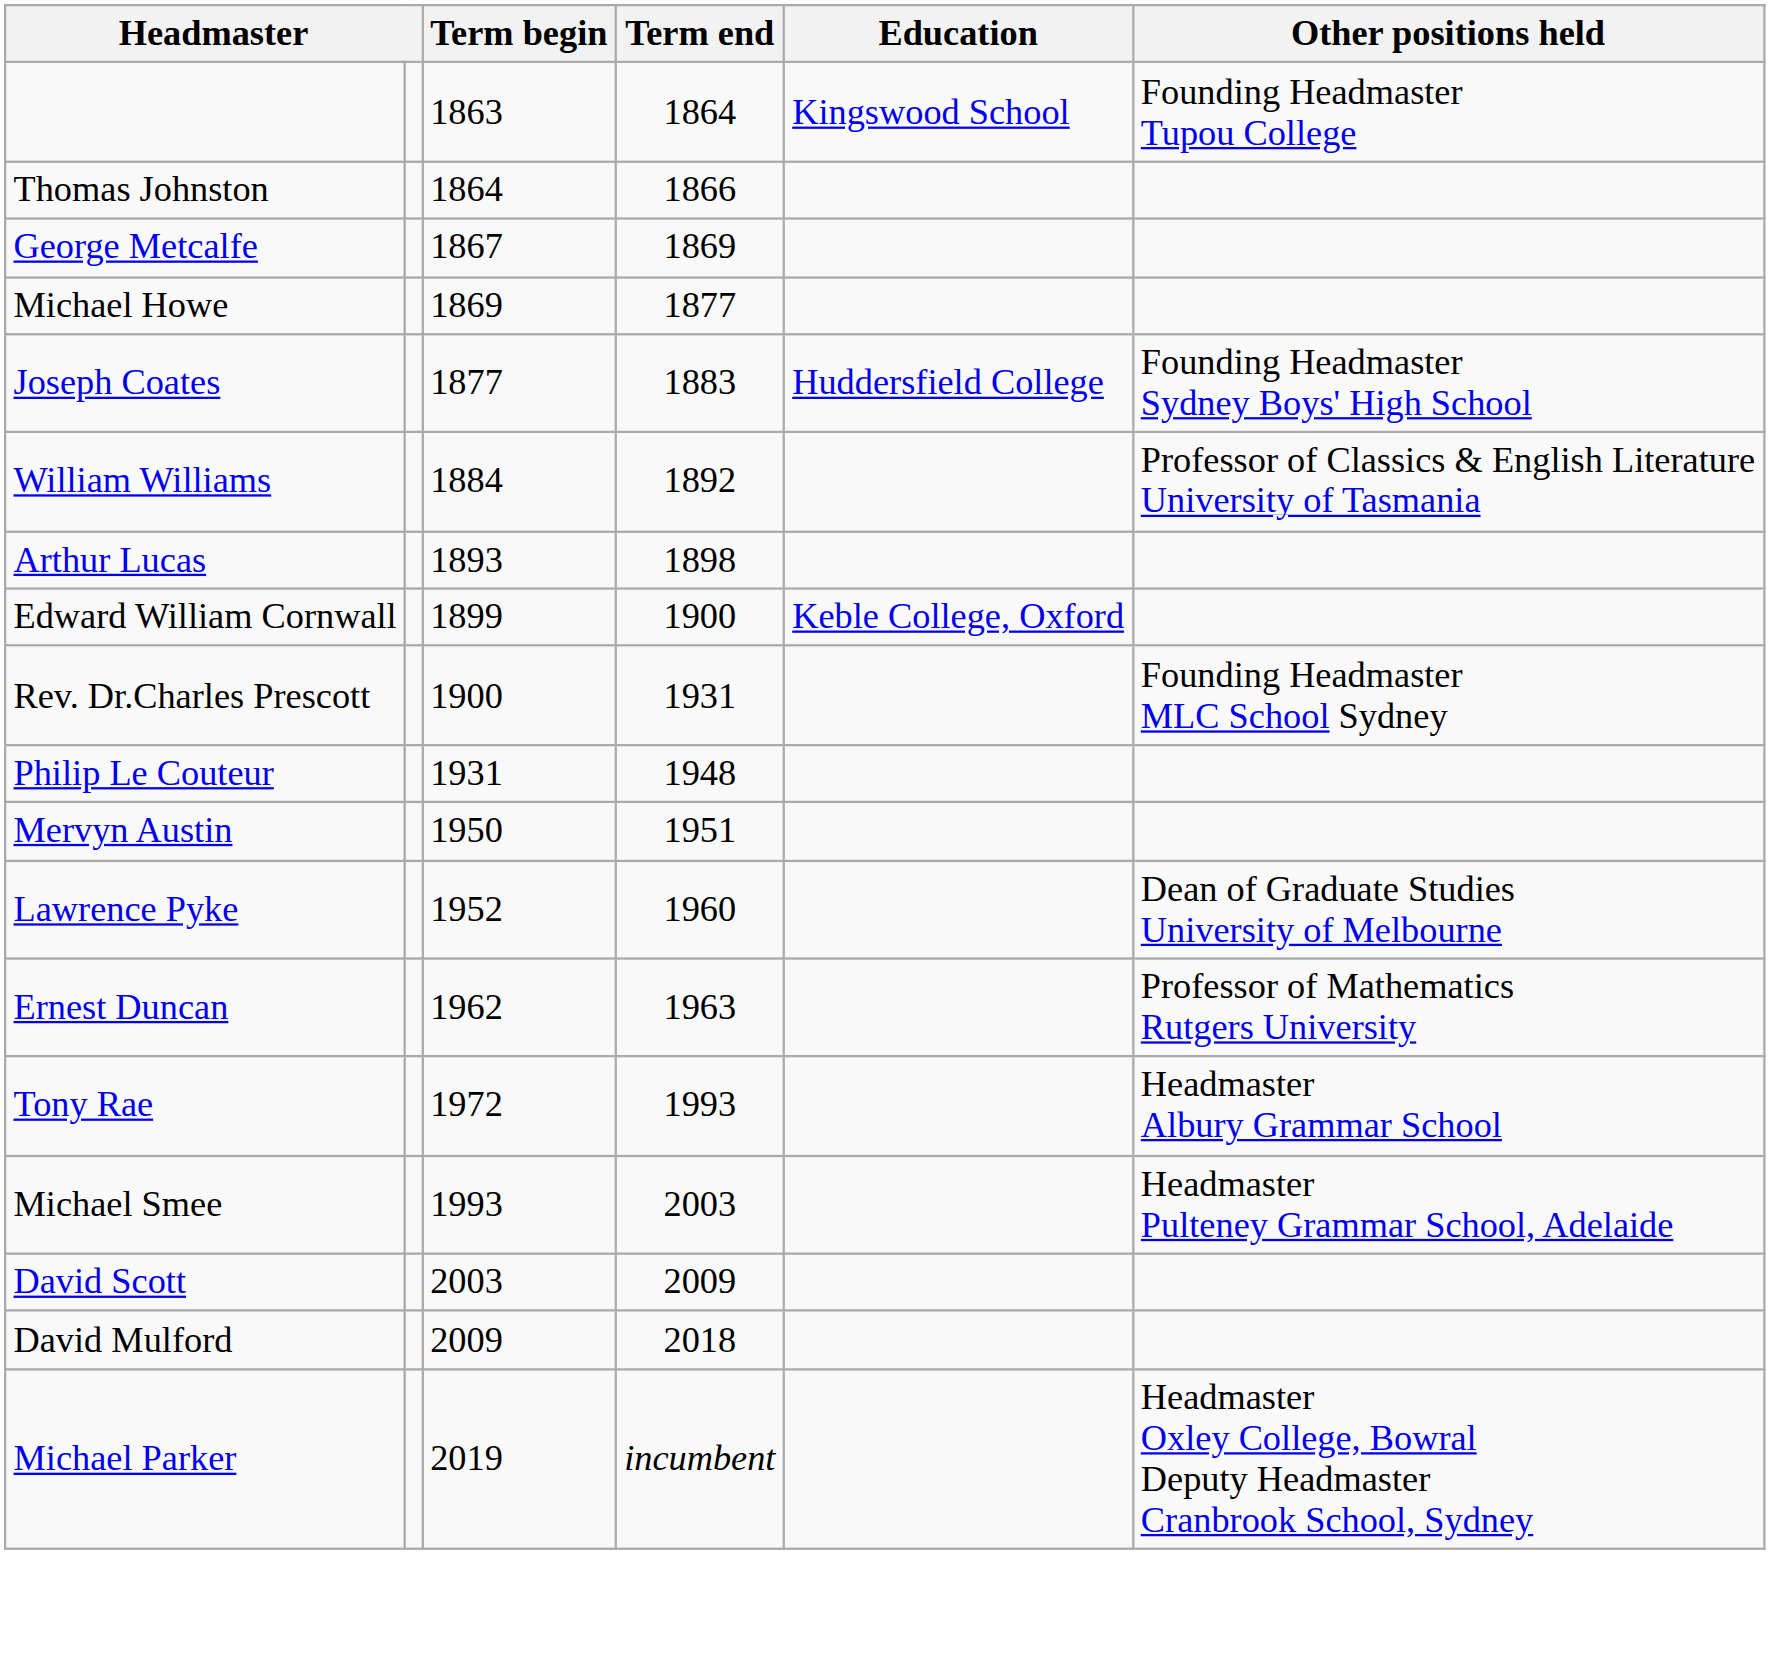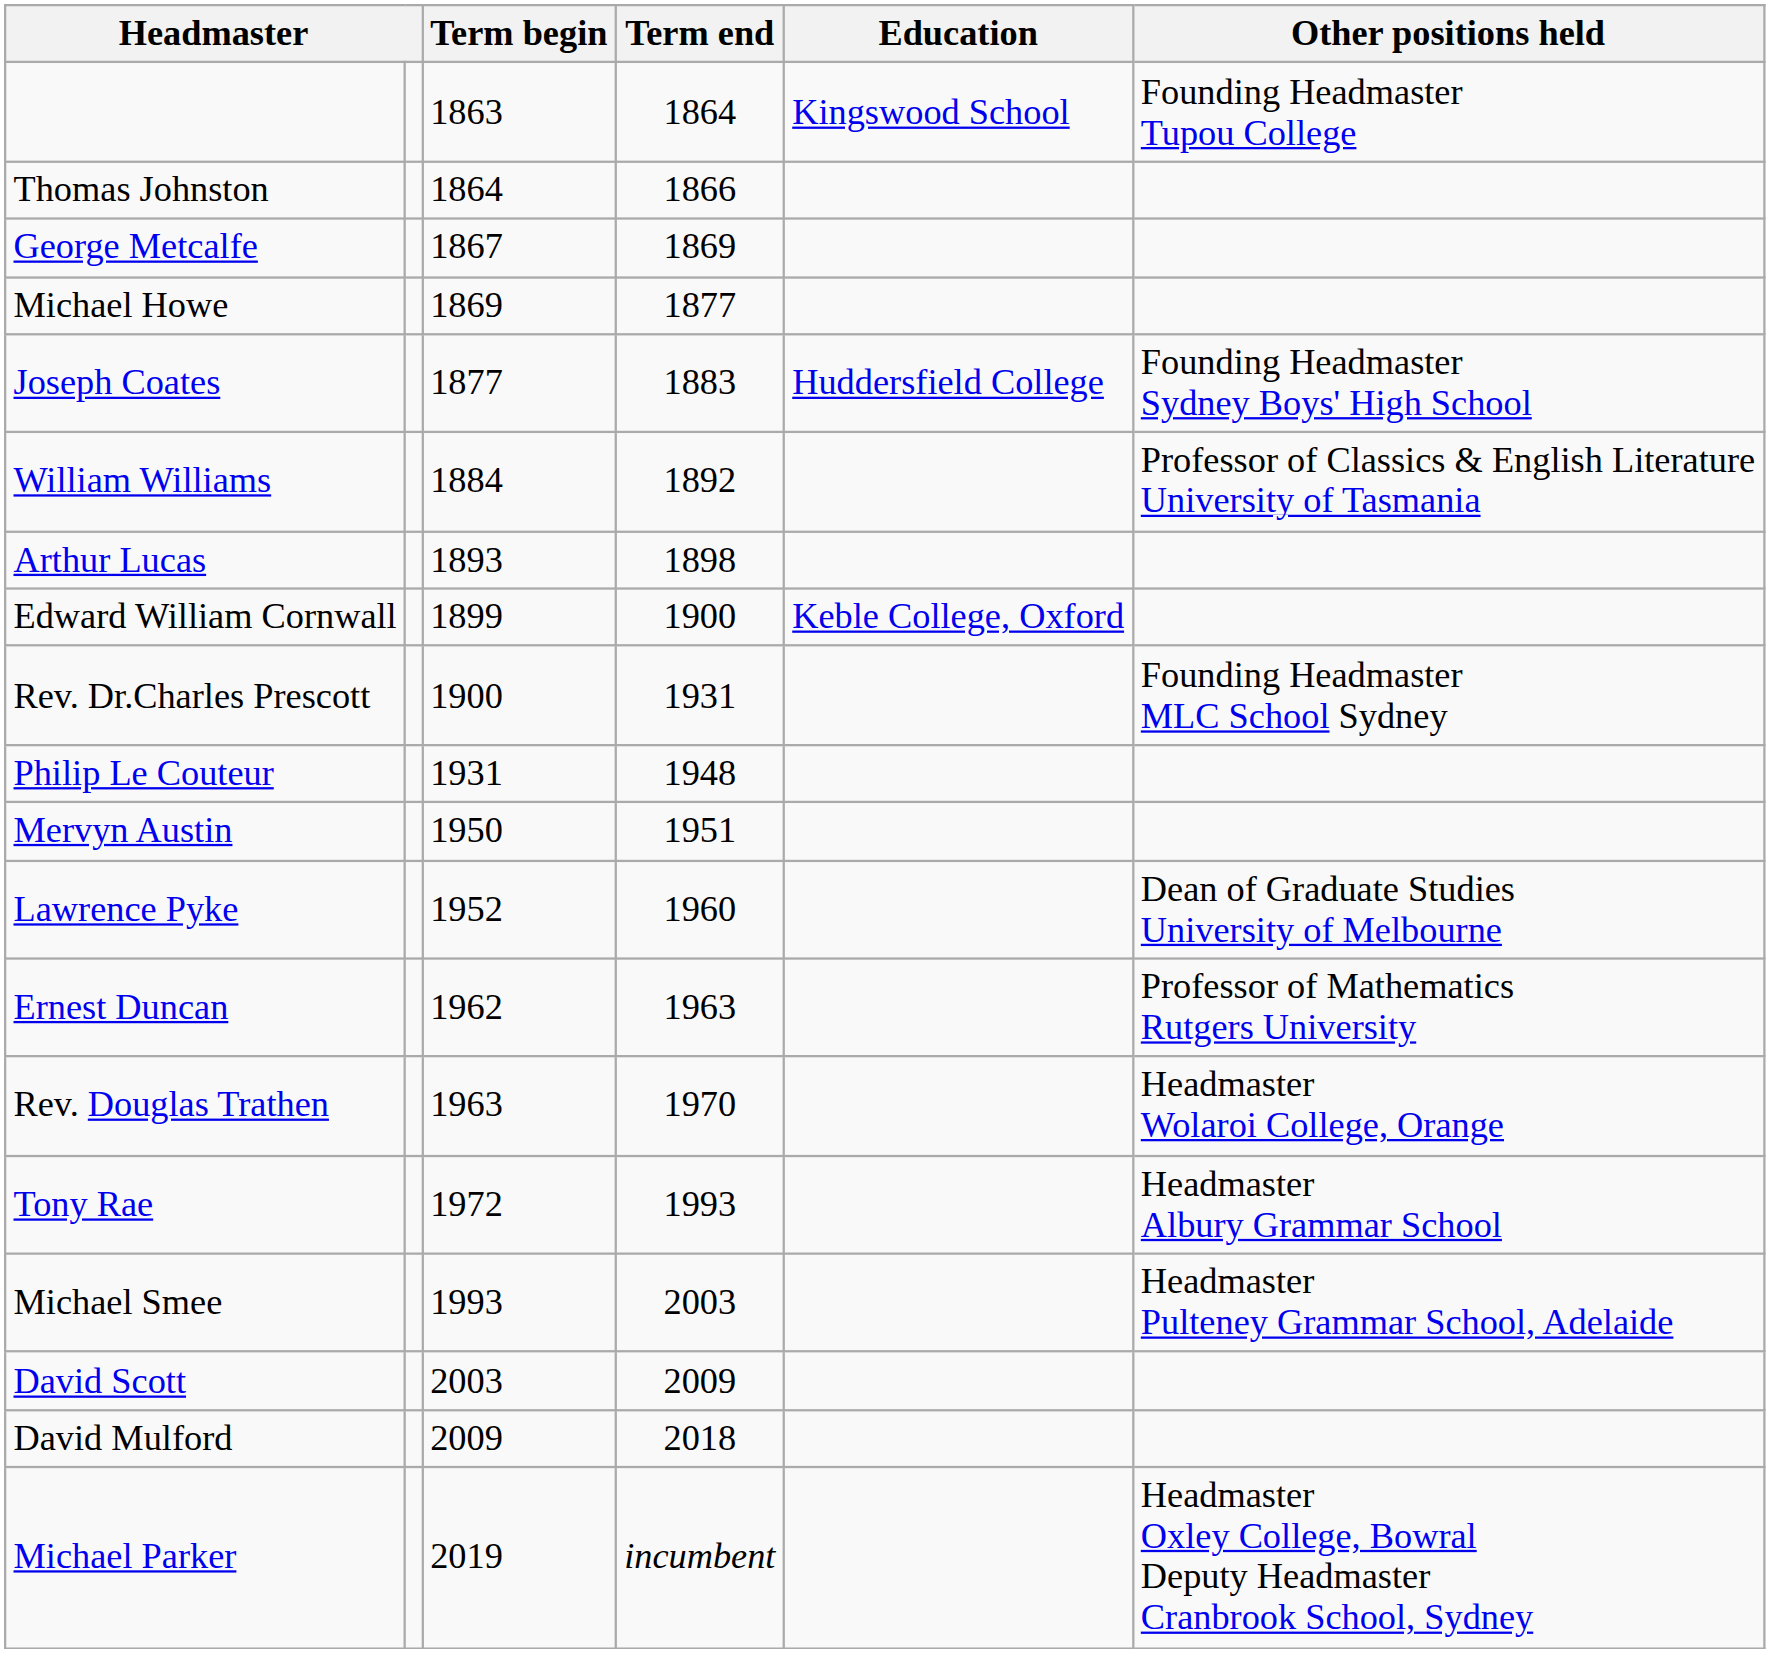+ row: Rev. Douglas Trathen | 1963 | 1970 | Headmaster Wolaroi College, Orange
